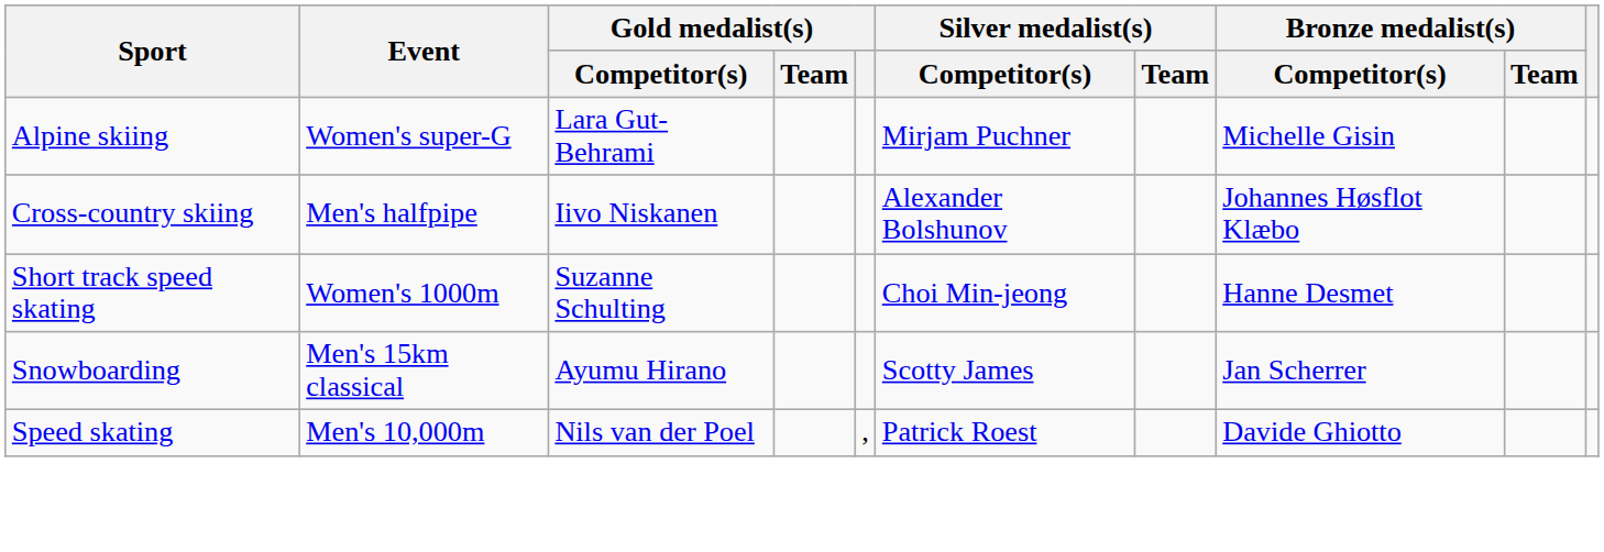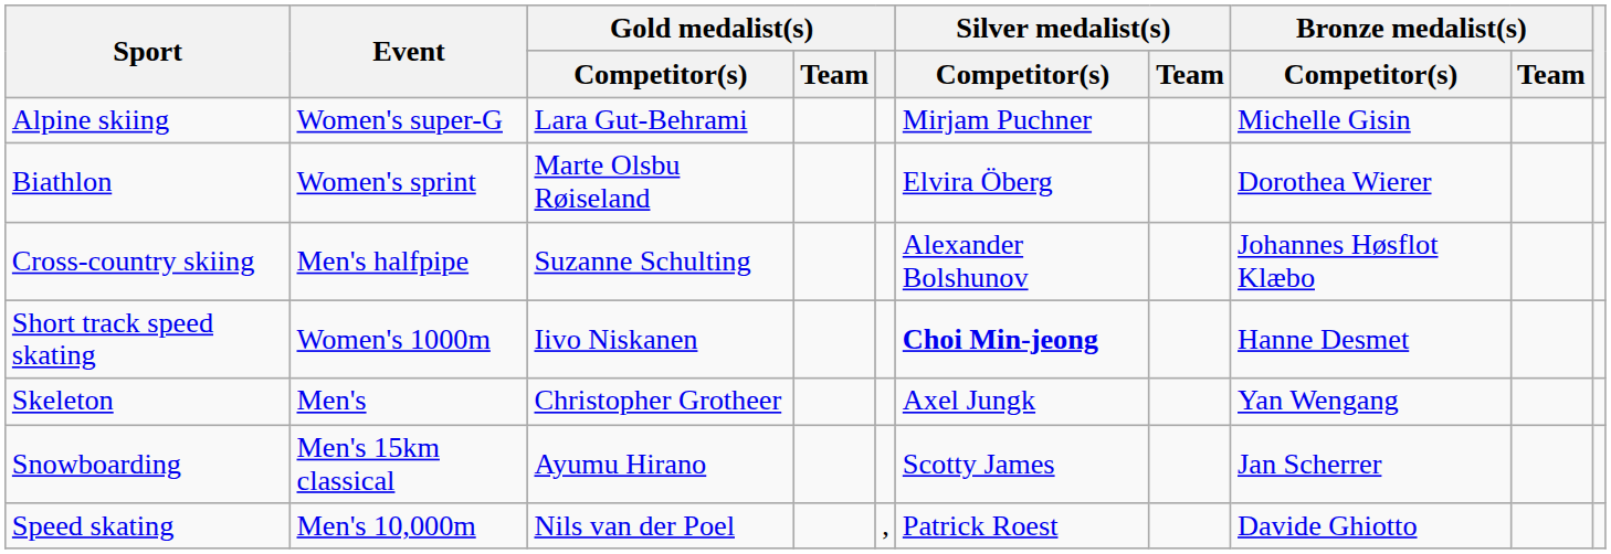+ row: Biathlon | Women's sprint | Marte Olsbu Røiseland | Elvira Öberg | Dorothea Wierer
Cross-country skiing | Gold medalist(s) / Competitor(s): Iivo Niskanen -> Suzanne Schulting
Short track speed skating | Gold medalist(s) / Competitor(s): Suzanne Schulting -> Iivo Niskanen
Short track speed skating | Silver medalist(s) / Competitor(s): normal -> bold
+ row: Skeleton | Men's | Christopher Grotheer | Axel Jungk | Yan Wengang
